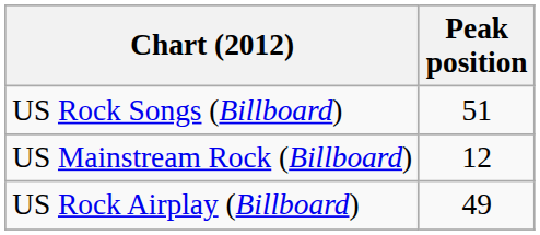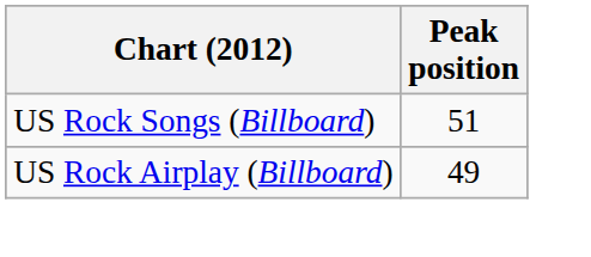- row: US Mainstream Rock (Billboard) | 12
